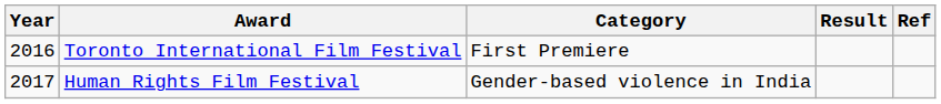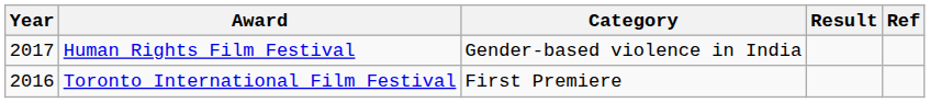rows swapped: Toronto International Film Festival <-> Human Rights Film Festival
